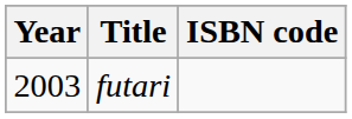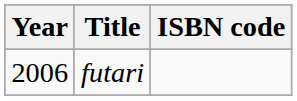futari | Year: 2003 -> 2006
